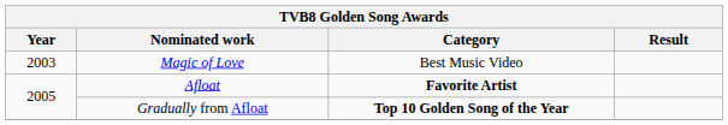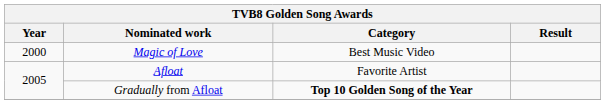Magic of Love | Year: 2003 -> 2000
Afloat | Category: bold -> normal
